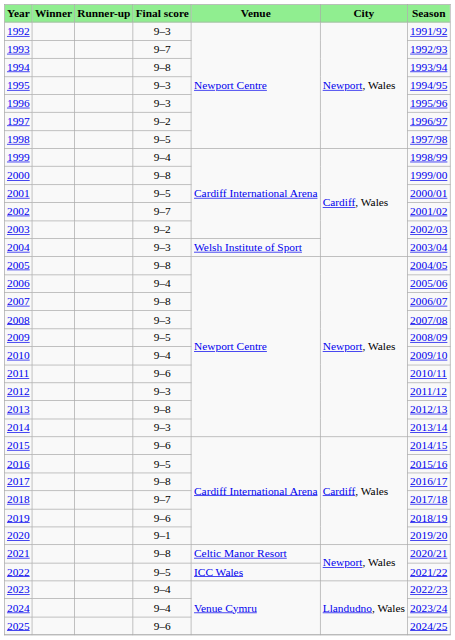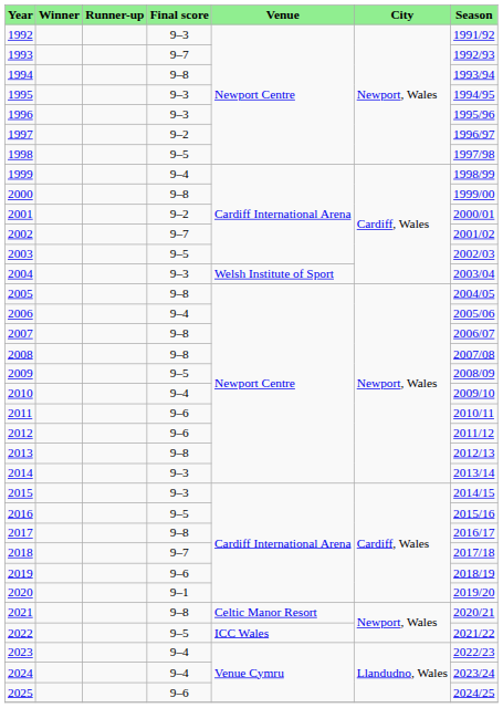2001 | Final score: 9–5 -> 9–2
2003 | Final score: 9–2 -> 9–5
2008 | Final score: 9–3 -> 9–8
2012 | Final score: 9–3 -> 9–6
2015 | Final score: 9–6 -> 9–3
